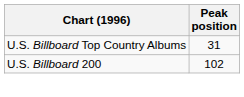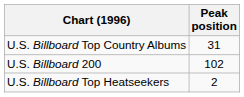+ row: U.S. Billboard Top Heatseekers | 2
